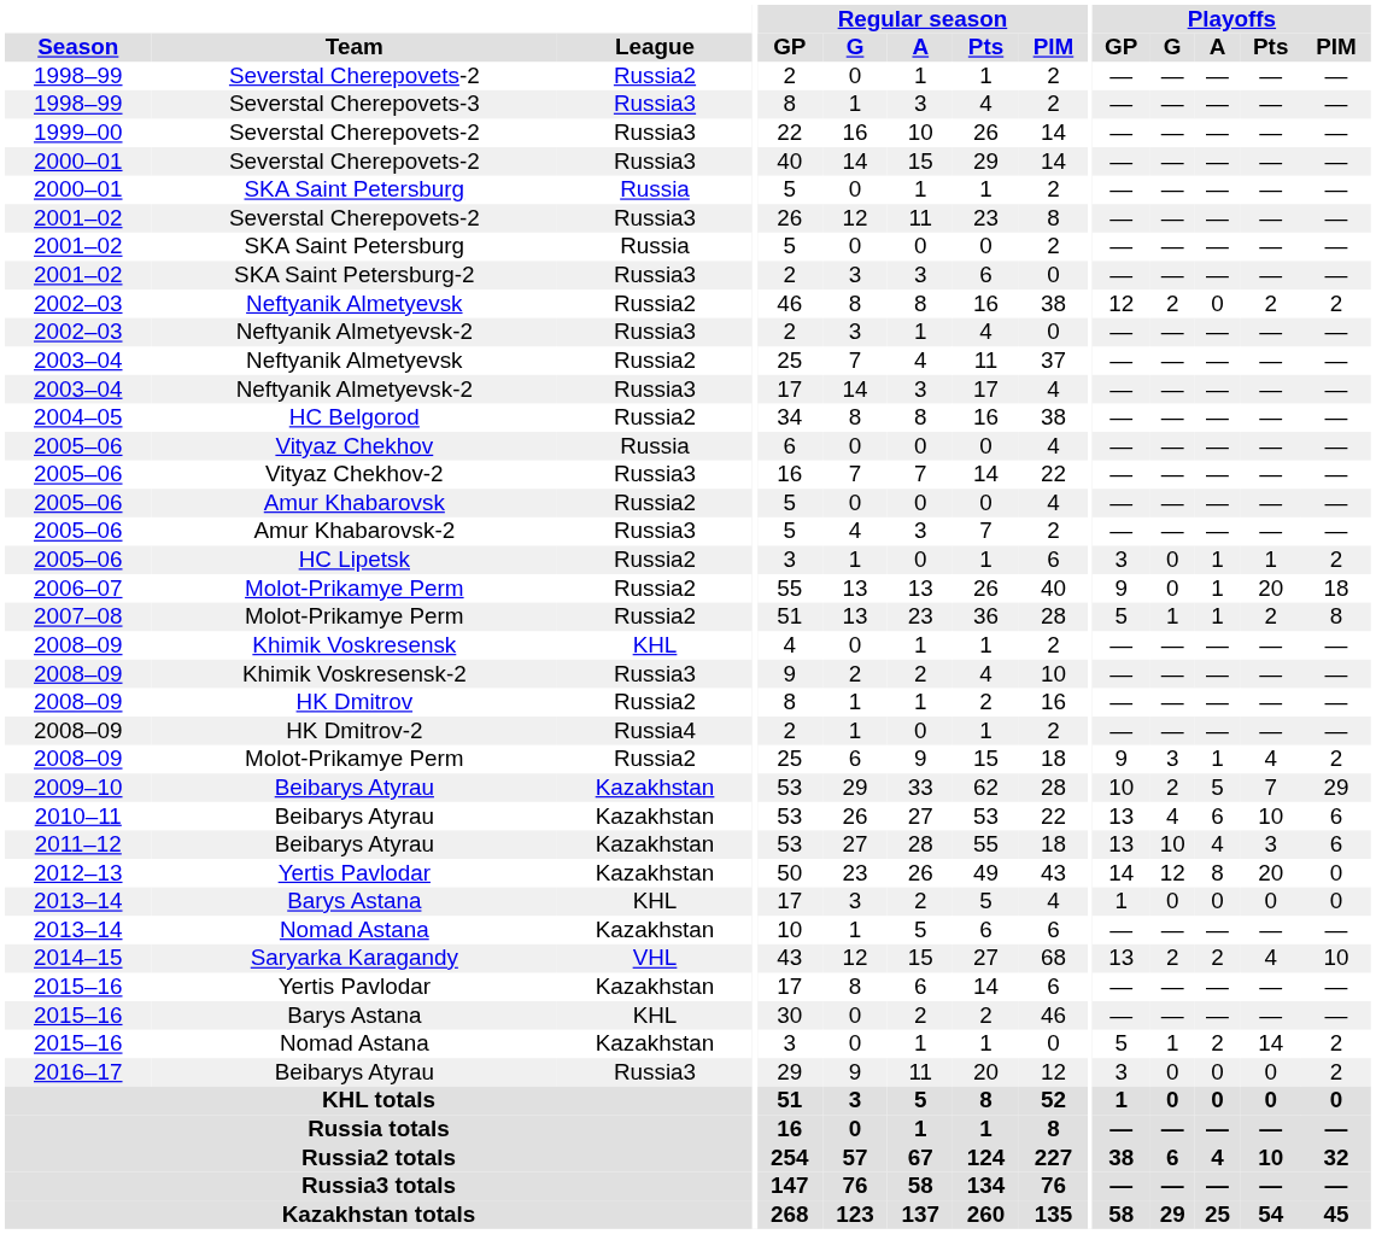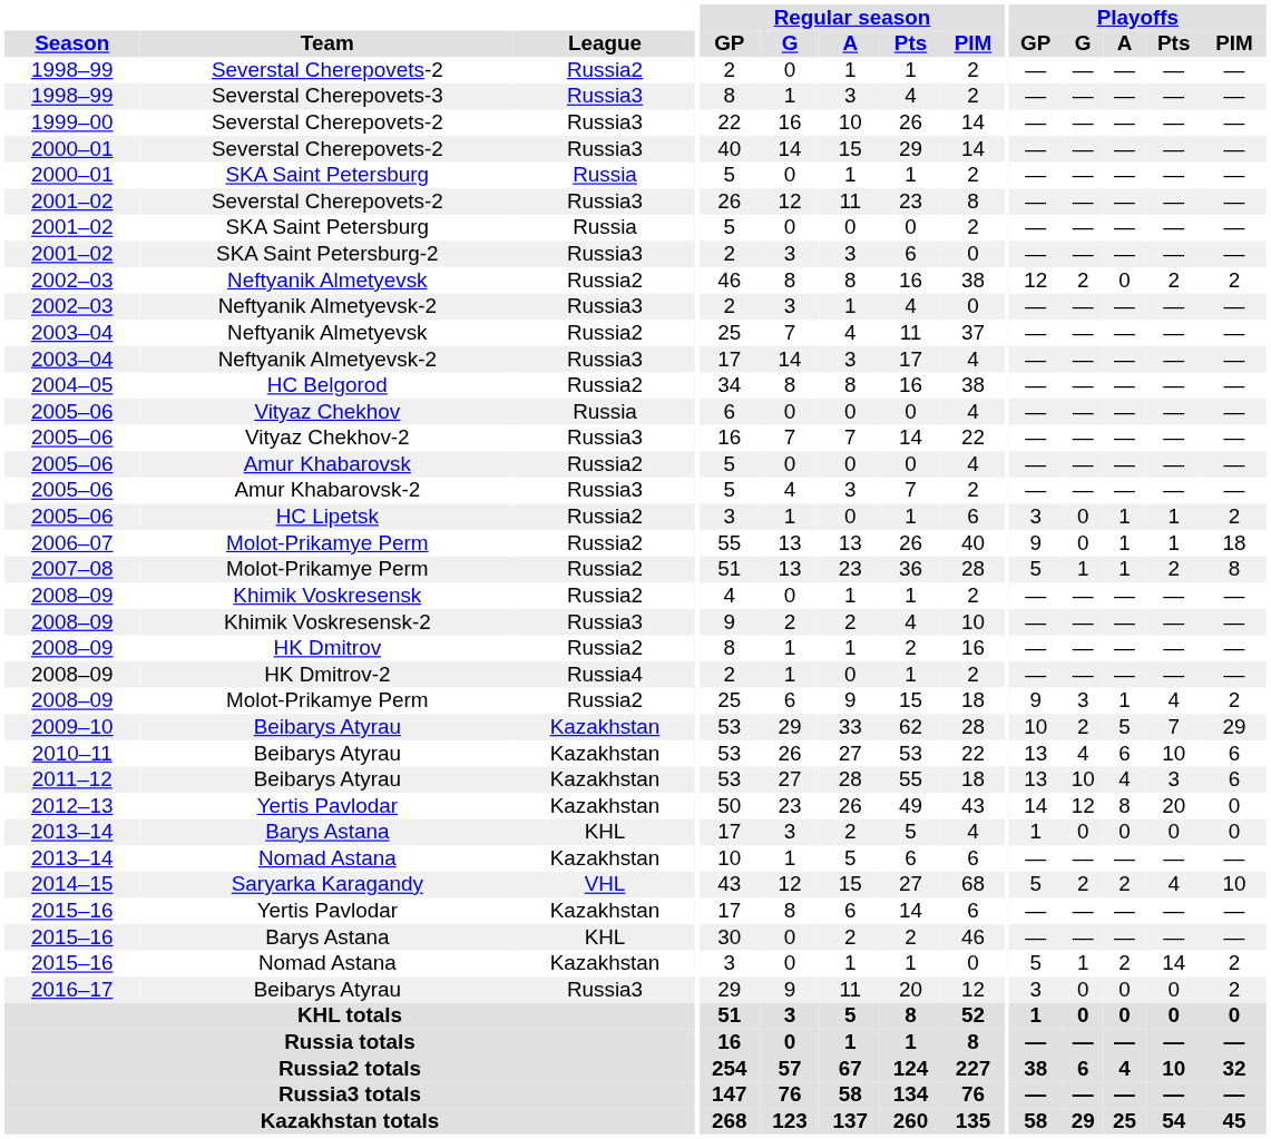2006–07 / Molot-Prikamye Perm | Playoffs / Pts: 20 -> 1
Khimik Voskresensk | League: KHL -> Russia2
Saryarka Karagandy | Playoffs / GP: 13 -> 5
